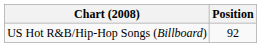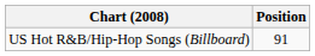US Hot R&B/Hip-Hop Songs (Billboard) | Position: 92 -> 91
